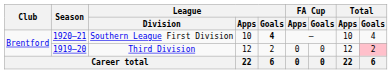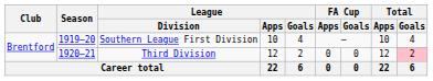Southern League First Division | Season: 1920–21 -> 1919–20
Southern League First Division | League / Goals: bold -> normal
Third Division | Season: 1919–20 -> 1920–21
